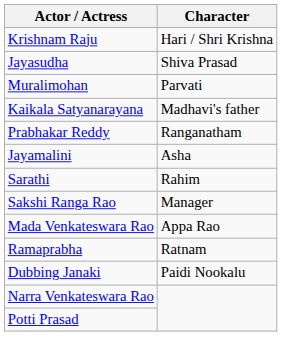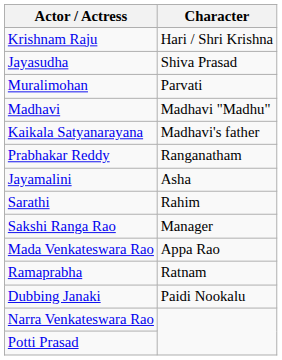+ row: Madhavi | Madhavi "Madhu"
